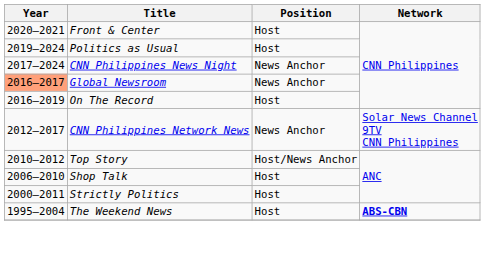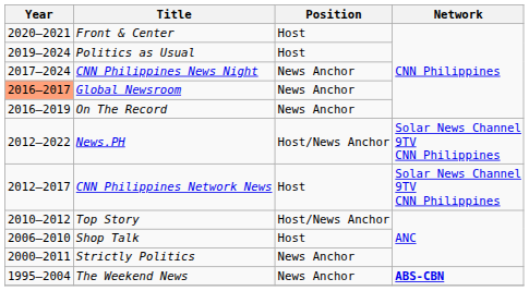On The Record | Position: Host -> News Anchor
+ row: 2012–2022 | News.PH | Host/News Anchor | Solar News Channel 9TV CNN Philippines
CNN Philippines Network News | Position: News Anchor -> Host
Strictly Politics | Position: Host -> News Anchor
The Weekend News | Position: Host -> News Anchor
